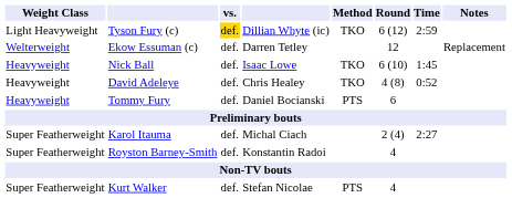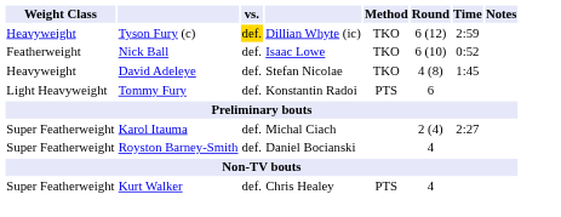Tyson Fury (c) | Weight Class: Light Heavyweight -> Heavyweight
- row: Welterweight | Ekow Essuman (c) | def. | Darren Tetley | 12 | Replacement
Nick Ball | Weight Class: Heavyweight -> Featherweight
Nick Ball | Time: 1:45 -> 0:52
David Adeleye | column 4: Chris Healey -> Stefan Nicolae
David Adeleye | Time: 0:52 -> 1:45
Tommy Fury | Weight Class: Heavyweight -> Light Heavyweight
Tommy Fury | column 4: Daniel Bocianski -> Konstantin Radoi
Royston Barney-Smith | column 4: Konstantin Radoi -> Daniel Bocianski
Kurt Walker | column 4: Stefan Nicolae -> Chris Healey
